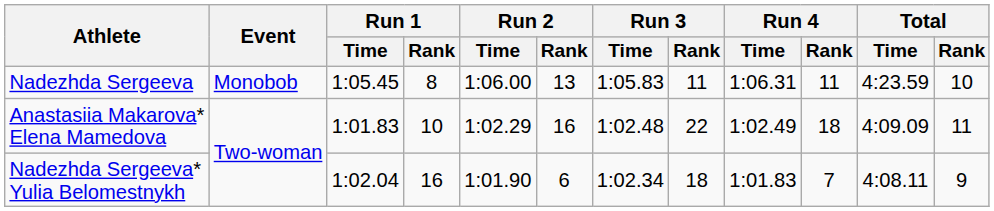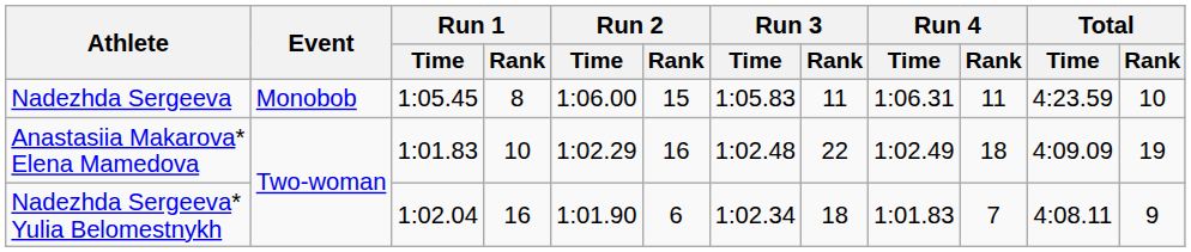Nadezhda Sergeeva | Run 2 / Rank: 13 -> 15
Anastasiia Makarova* Elena Mamedova | Total / Rank: 11 -> 19
